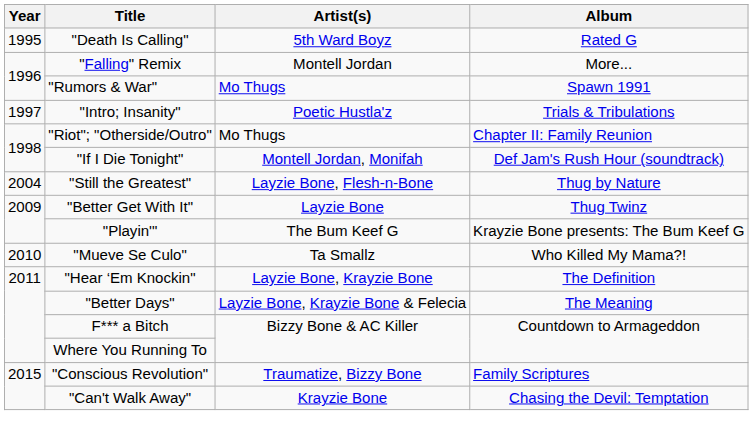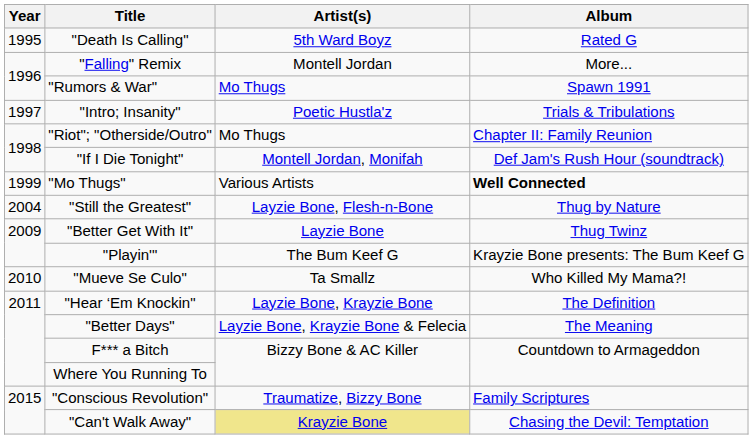+ row: 1999 | "Mo Thugs" | Various Artists | Well Connected
"Can't Walk Away" | Artist(s): no background -> khaki background
